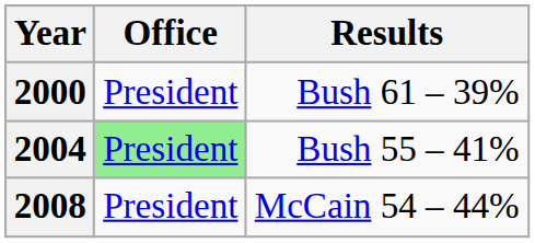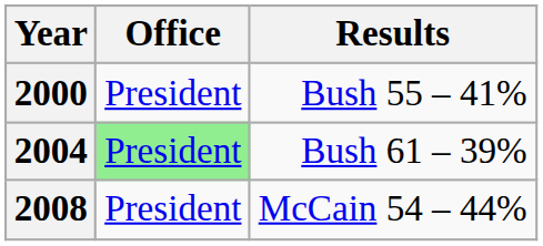2000 | Results: Bush 61 – 39% -> Bush 55 – 41%
2004 | Results: Bush 55 – 41% -> Bush 61 – 39%
